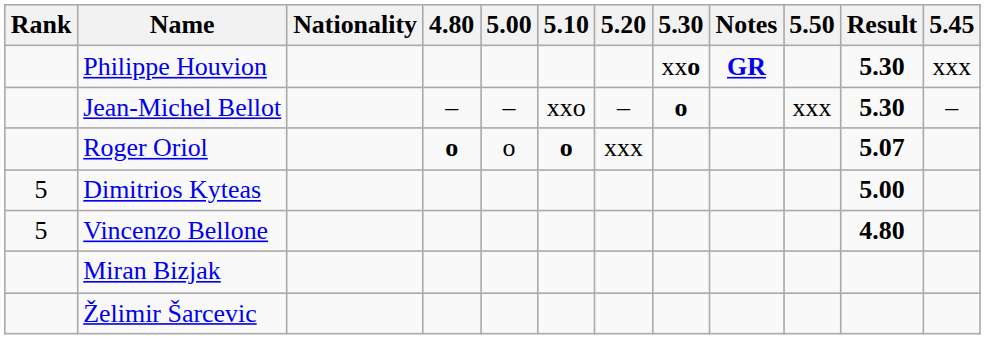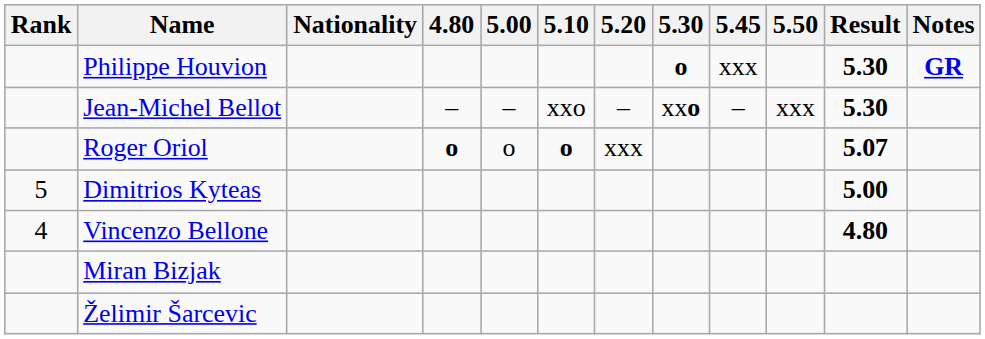columns swapped: 5.45 <-> Notes
Philippe Houvion | 5.30: xxo -> o
Jean-Michel Bellot | 5.30: o -> xxo
Vincenzo Bellone | Rank: 5 -> 4
